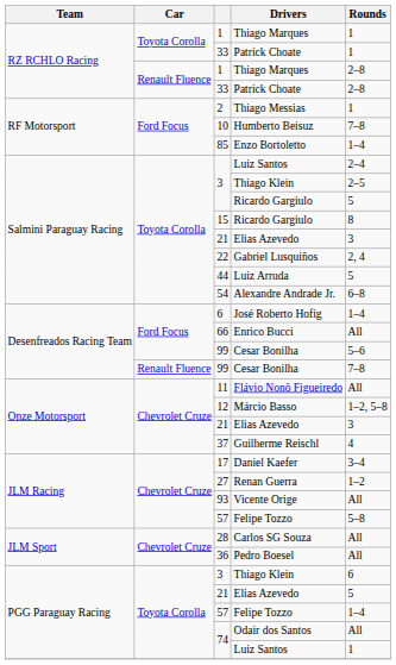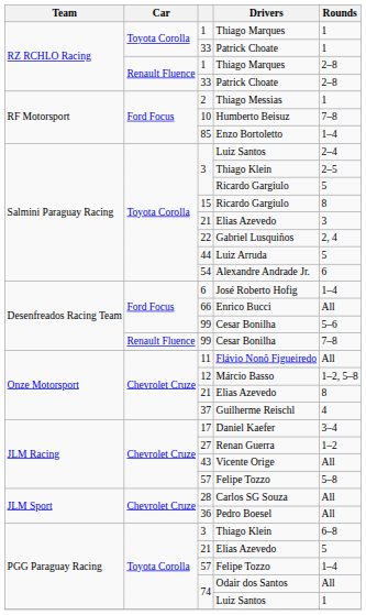Alexandre Andrade Jr. | Rounds: 6–8 -> 6
Onze Motorsport / Elias Azevedo | Rounds: 3 -> 8
Vicente Orige | column 3: 93 -> 43
PGG Paraguay Racing / Thiago Klein | Rounds: 6 -> 6–8
